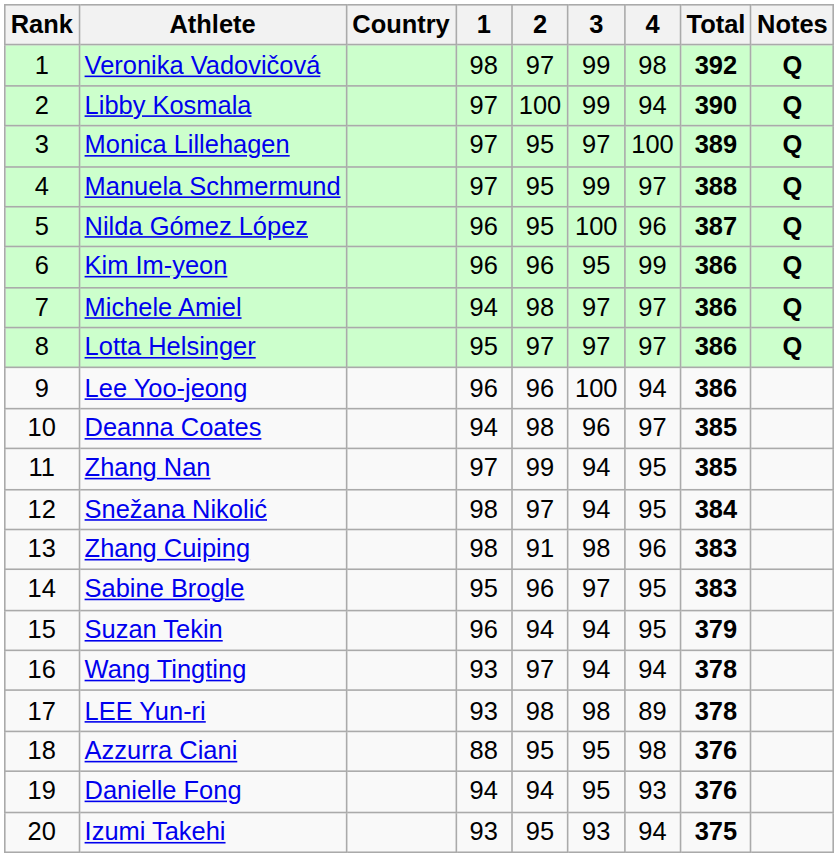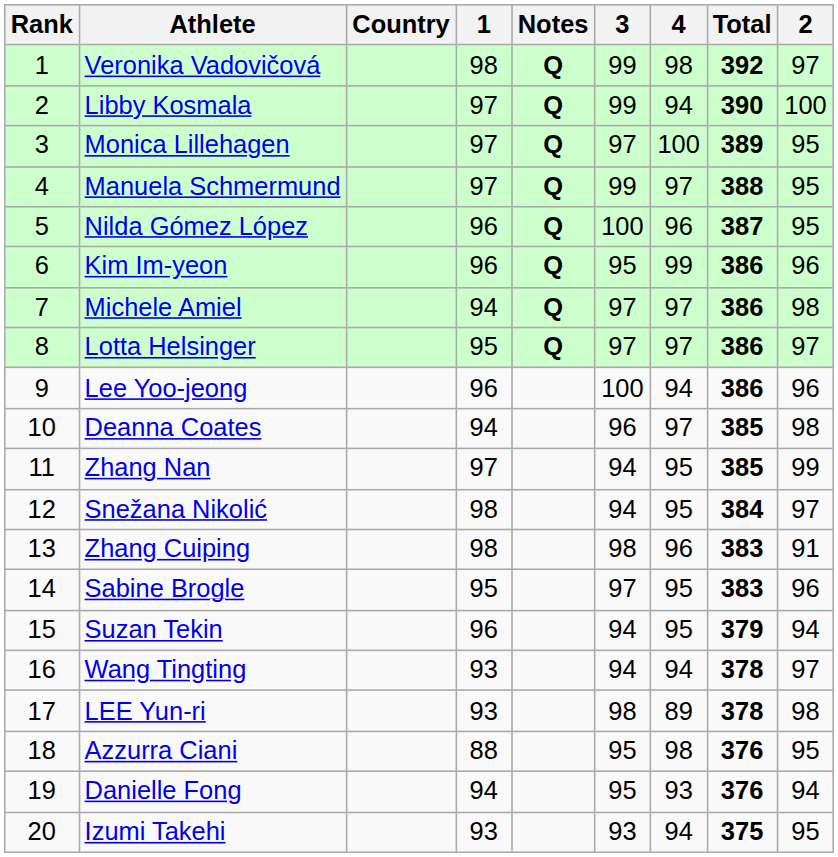columns swapped: 2 <-> Notes
